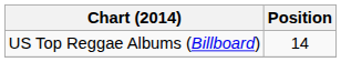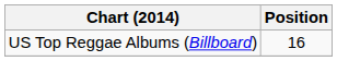US Top Reggae Albums (Billboard) | Position: 14 -> 16
